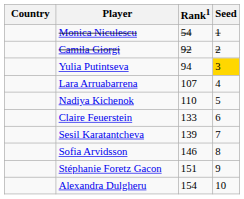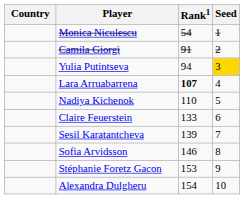Camila Giorgi | Rank1: 92 -> 91
Lara Arruabarrena | Rank1: normal -> bold
Stéphanie Foretz Gacon | Rank1: 151 -> 153
